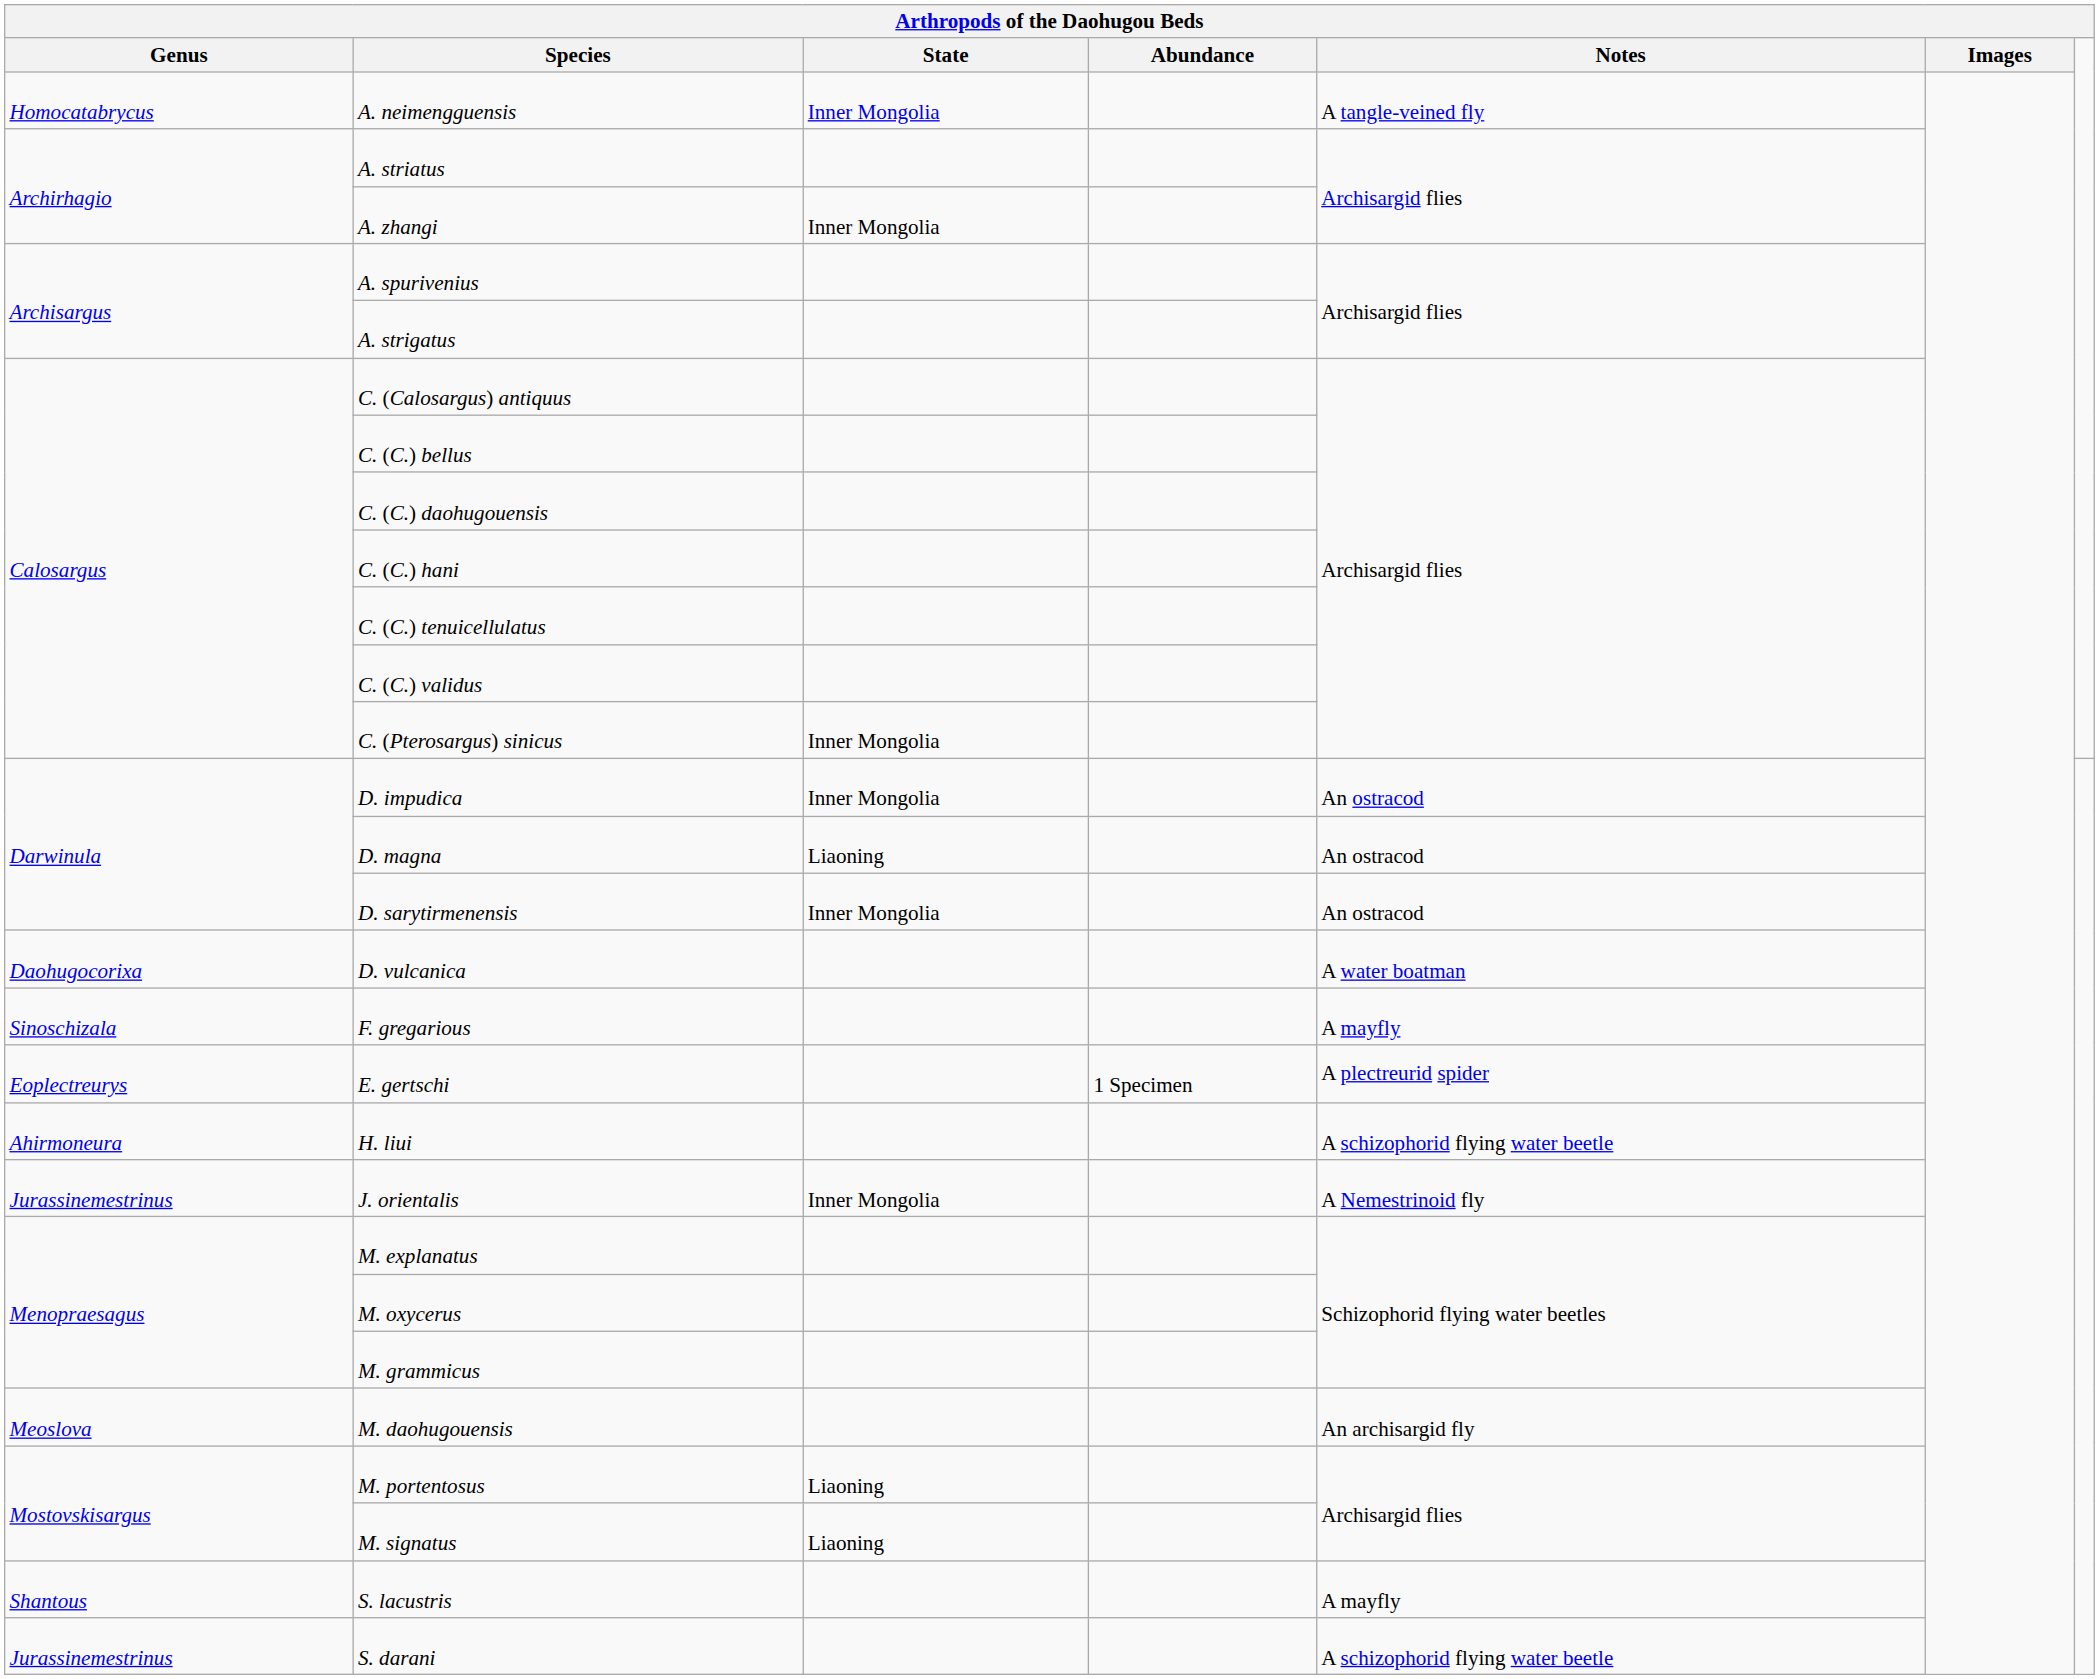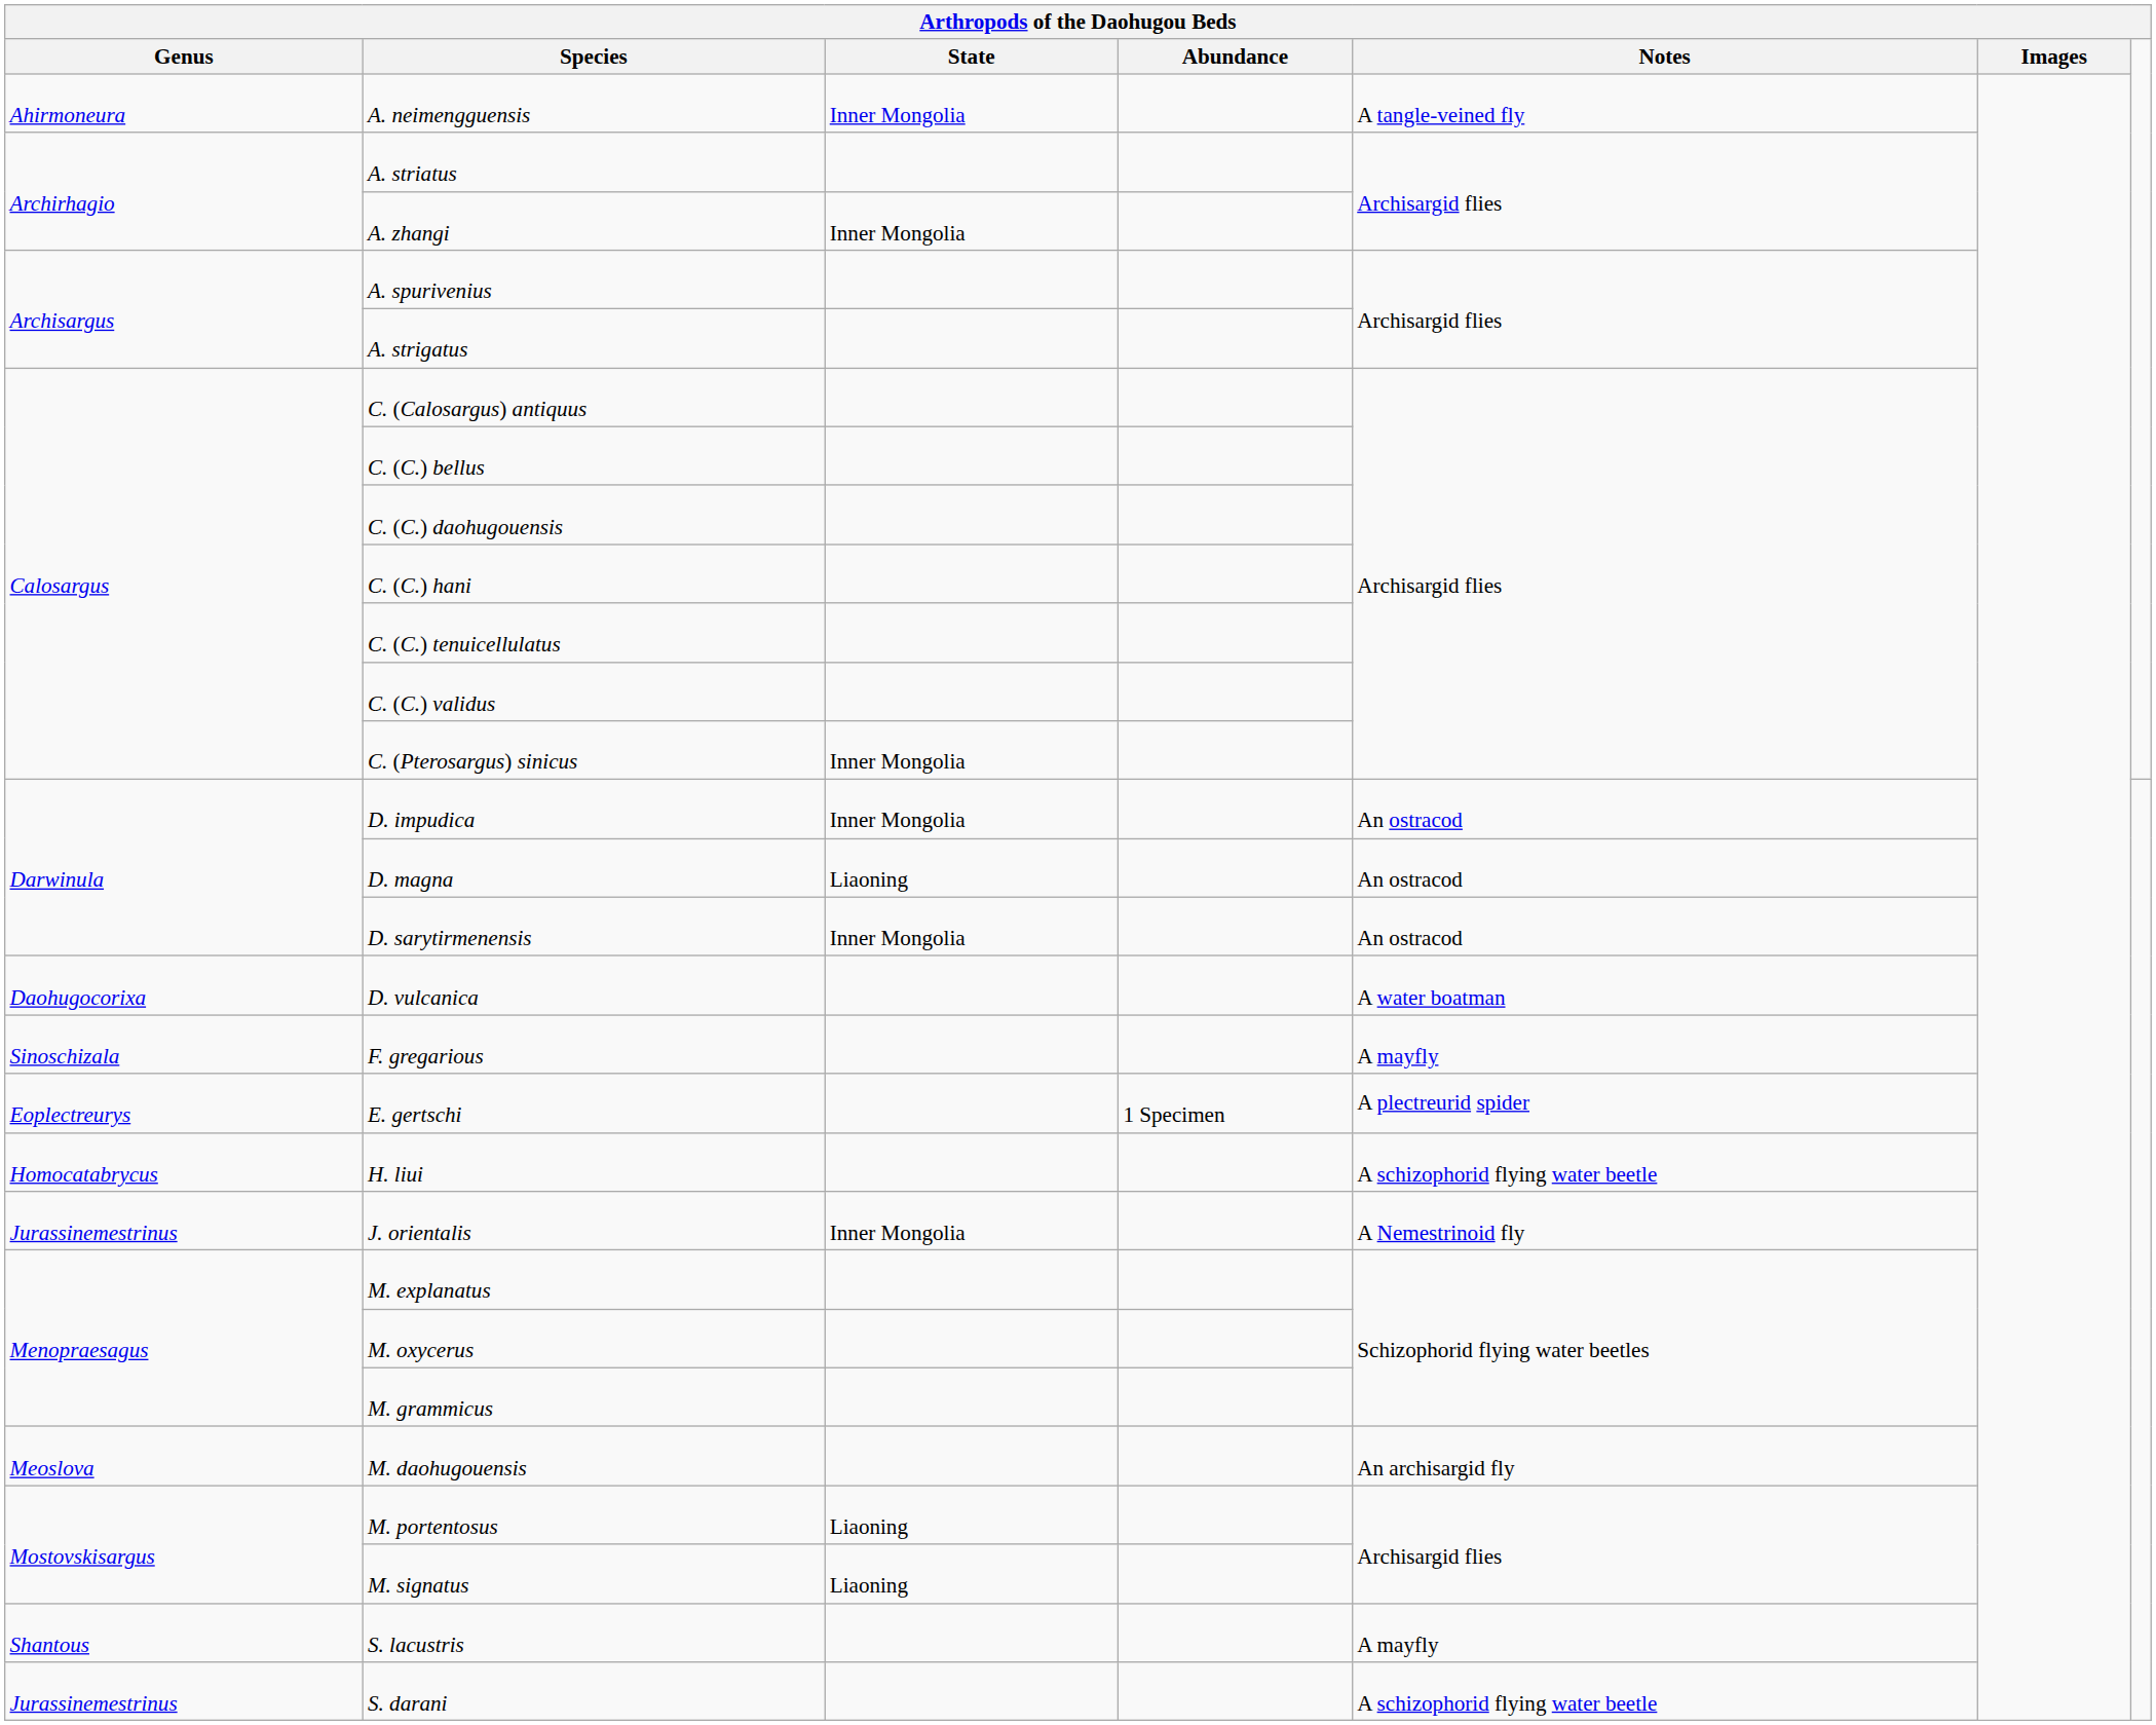A. neimengguensis | Genus: Homocatabrycus -> Ahirmoneura
H. liui | Genus: Ahirmoneura -> Homocatabrycus
